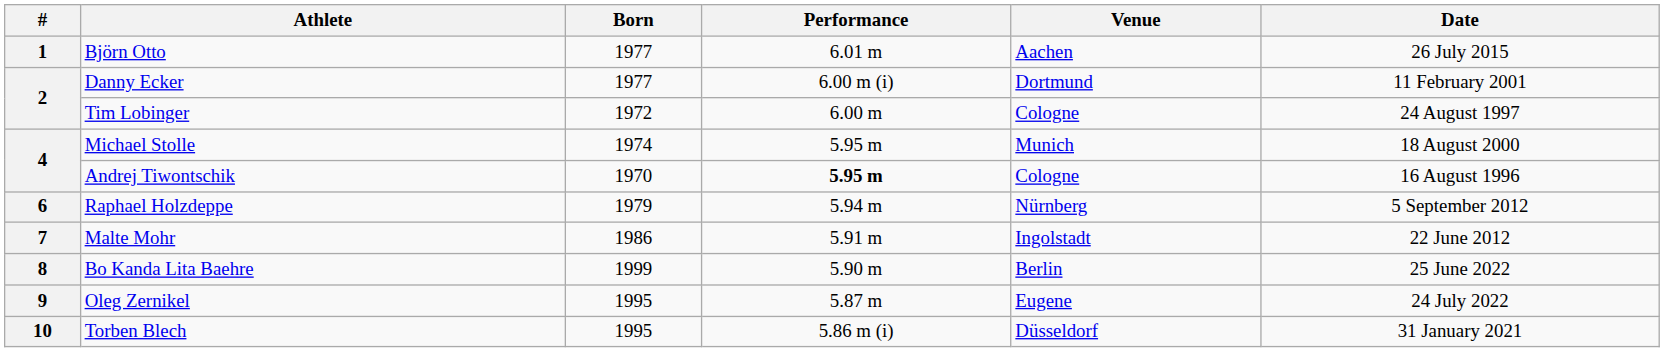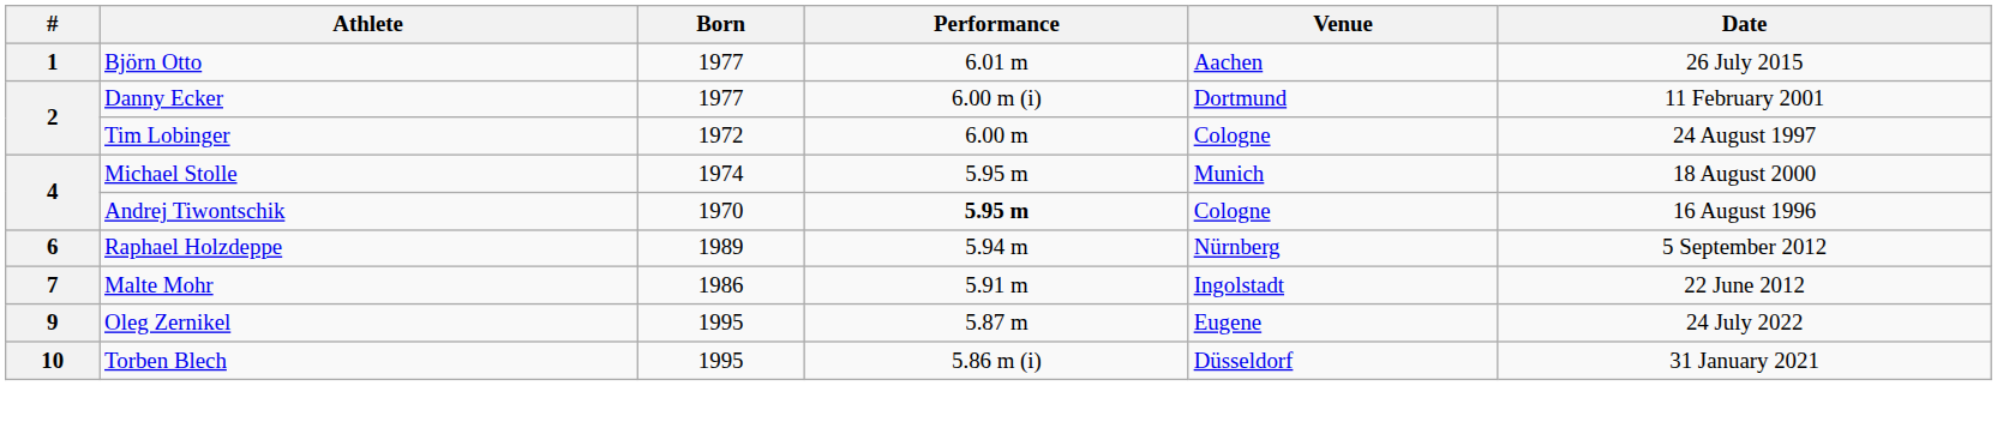Raphael Holzdeppe | Born: 1979 -> 1989
- row: 8 | Bo Kanda Lita Baehre | 1999 | 5.90 m | Berlin | 25 June 2022
